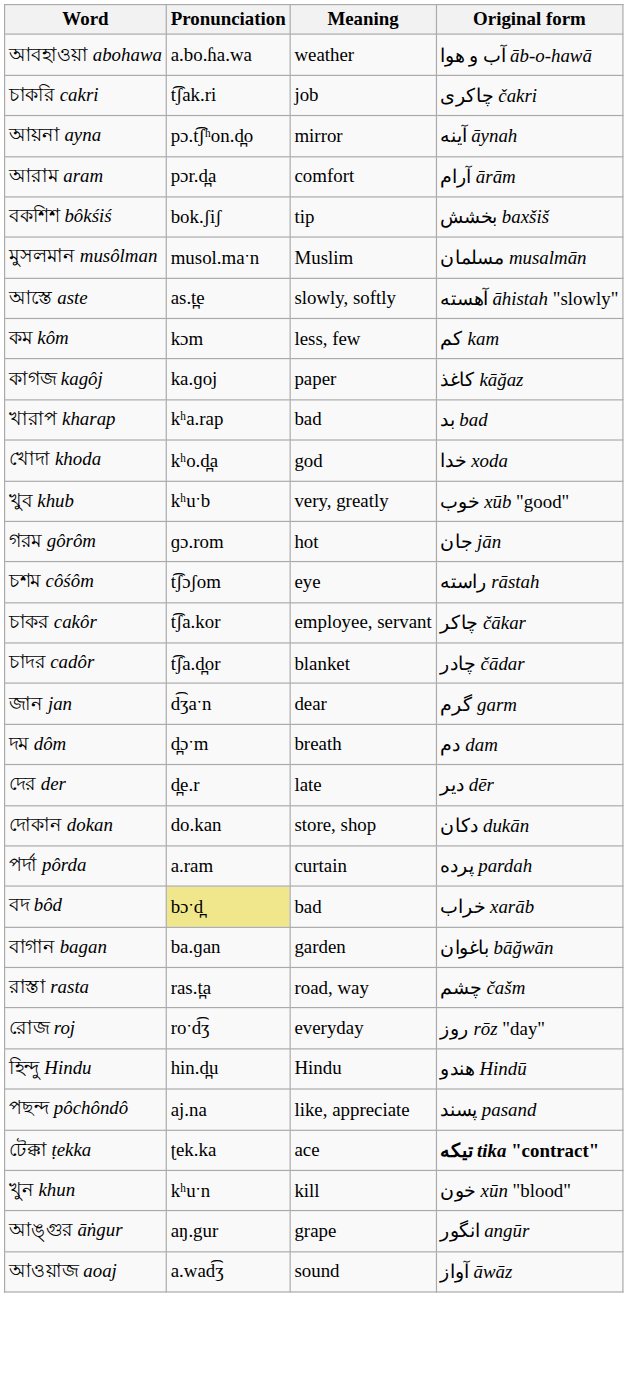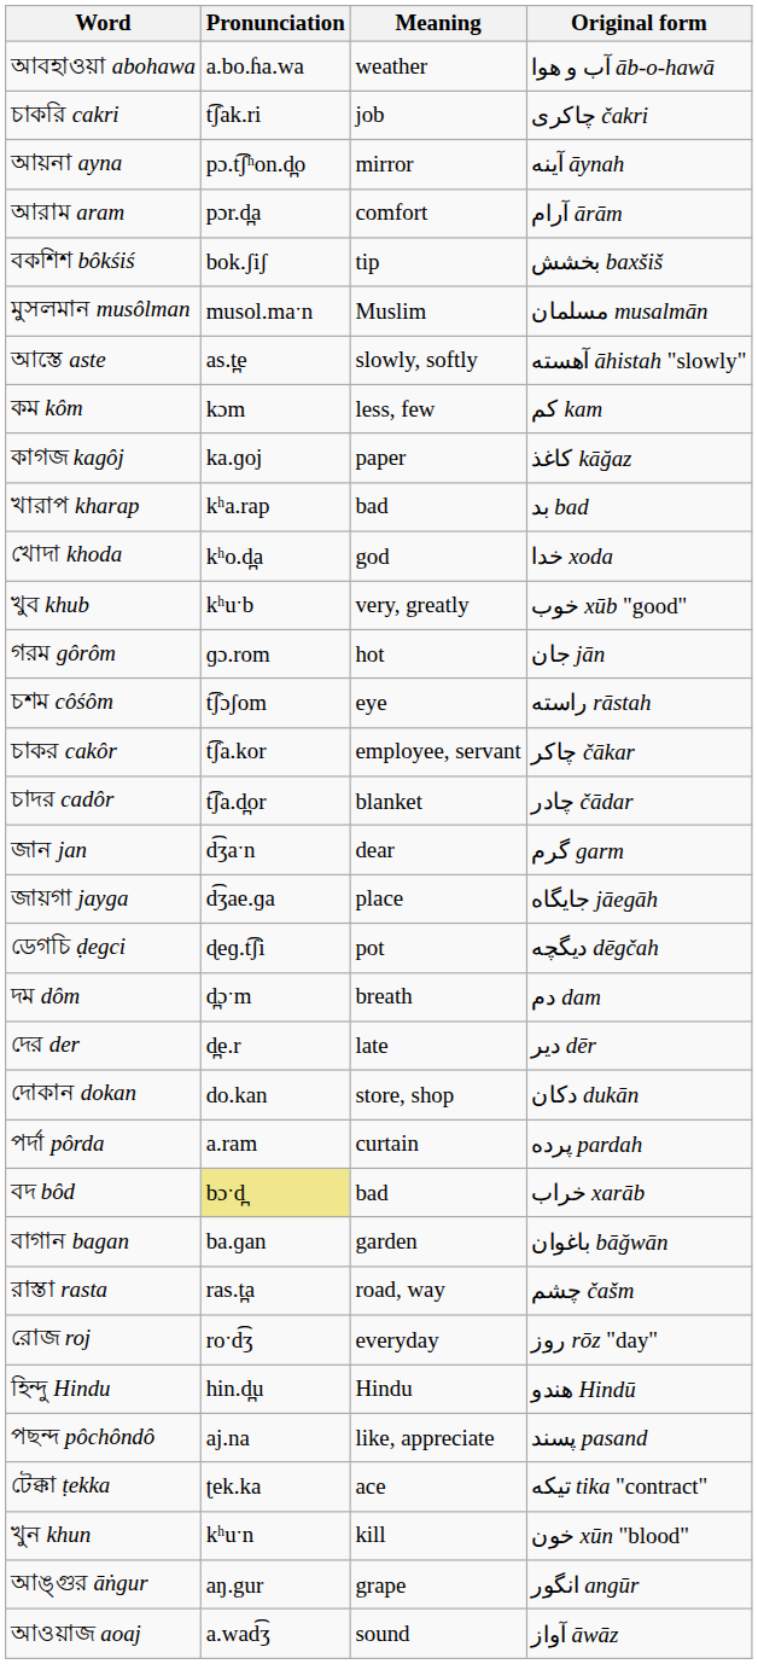+ row: জায়গা jayga | d͡ʒae.ɡa | place | جايگاه jāegāh
+ row: ডেগচি ḍegci | ɖeɡ.t͡ʃi | pot | ديگچه dēgčah
টেক্কা ṭekka | Original form: bold -> normal
